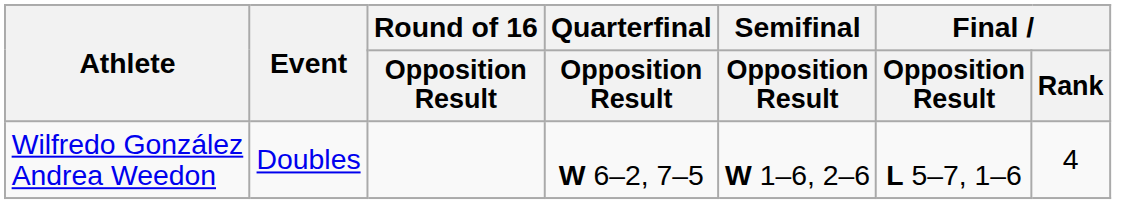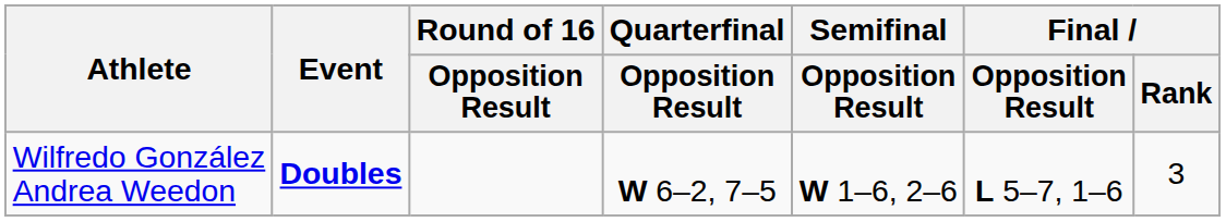Wilfredo González Andrea Weedon | Event: normal -> bold
Wilfredo González Andrea Weedon | Final / Rank: 4 -> 3
